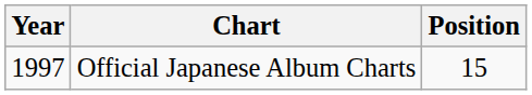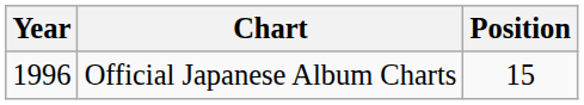Official Japanese Album Charts | Year: 1997 -> 1996
